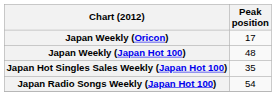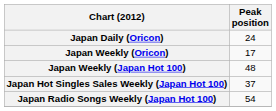+ row: Japan Daily (Oricon) | 24
Japan Hot Singles Sales Weekly (Japan Hot 100) | Peak position: 35 -> 37
